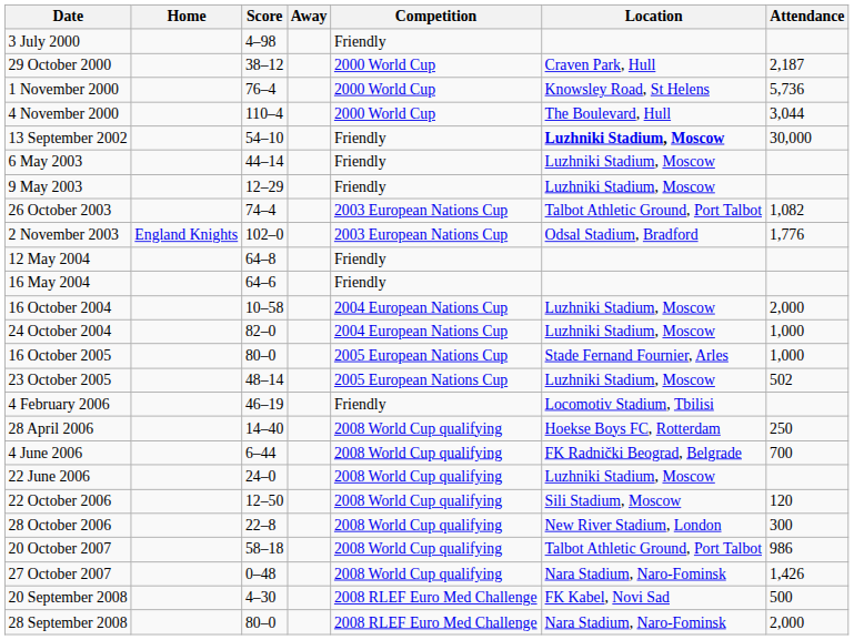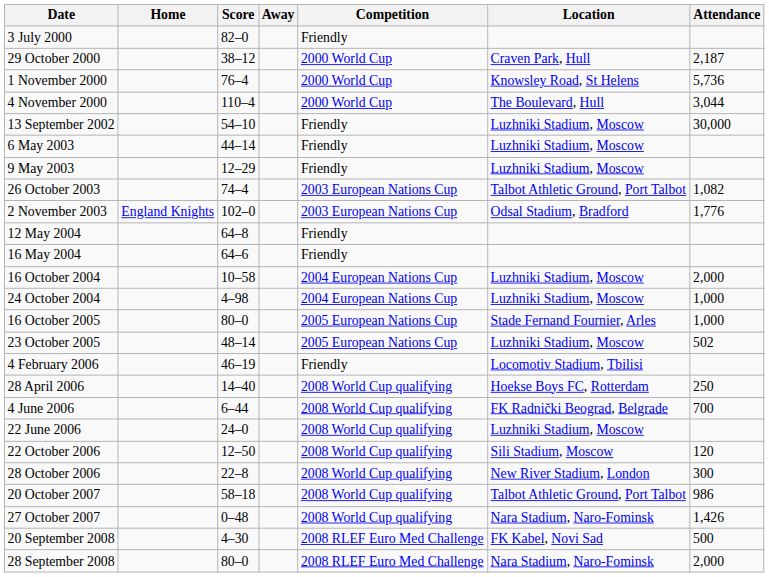3 July 2000 | Score: 4–98 -> 82–0
13 September 2002 | Location: bold -> normal
24 October 2004 | Score: 82–0 -> 4–98
